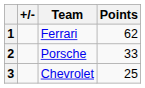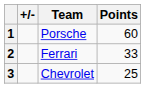1 | Team: Ferrari -> Porsche
1 | Points: 62 -> 60
2 | Team: Porsche -> Ferrari
